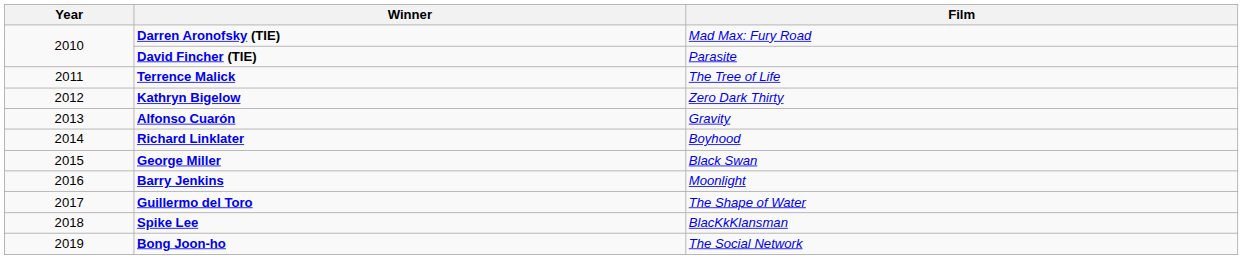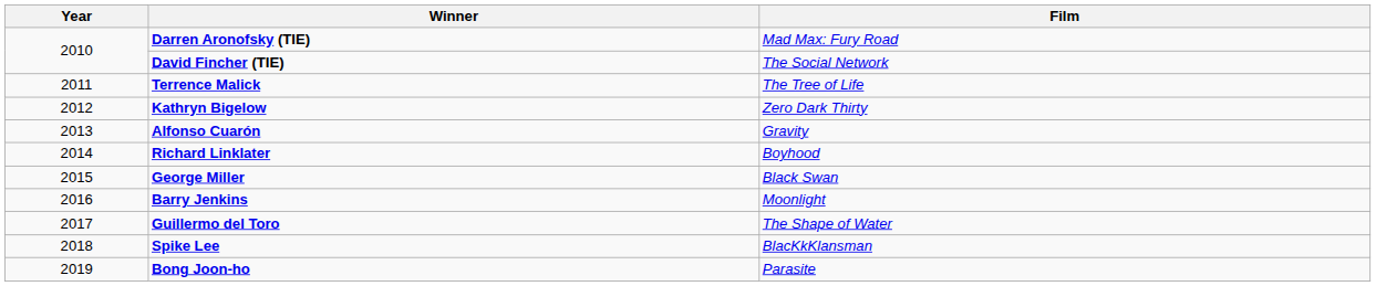David Fincher (TIE) | Film: Parasite -> The Social Network
Bong Joon-ho | Film: The Social Network -> Parasite
